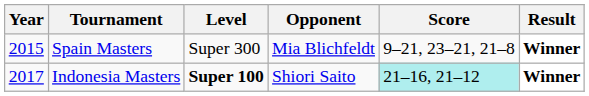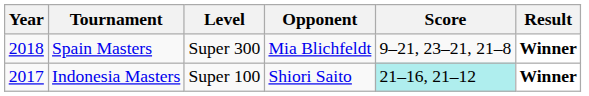Spain Masters | Year: 2015 -> 2018
Indonesia Masters | Level: bold -> normal
